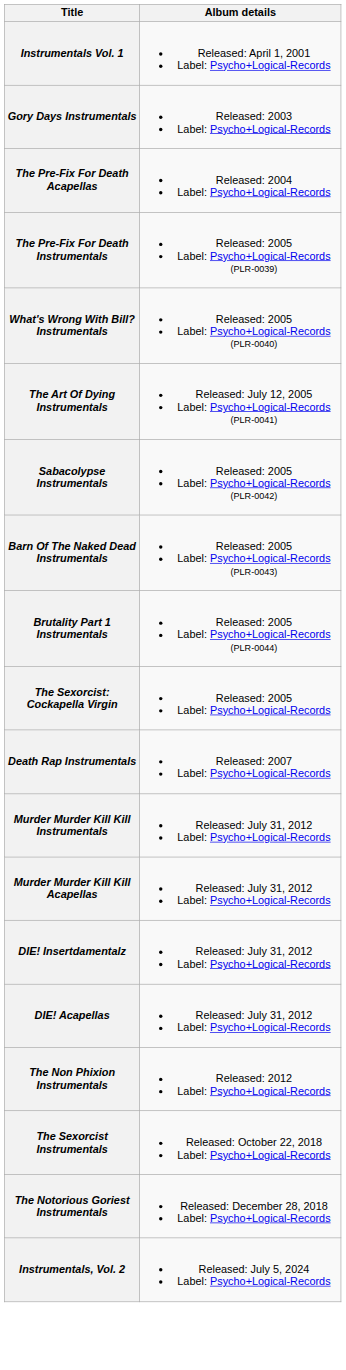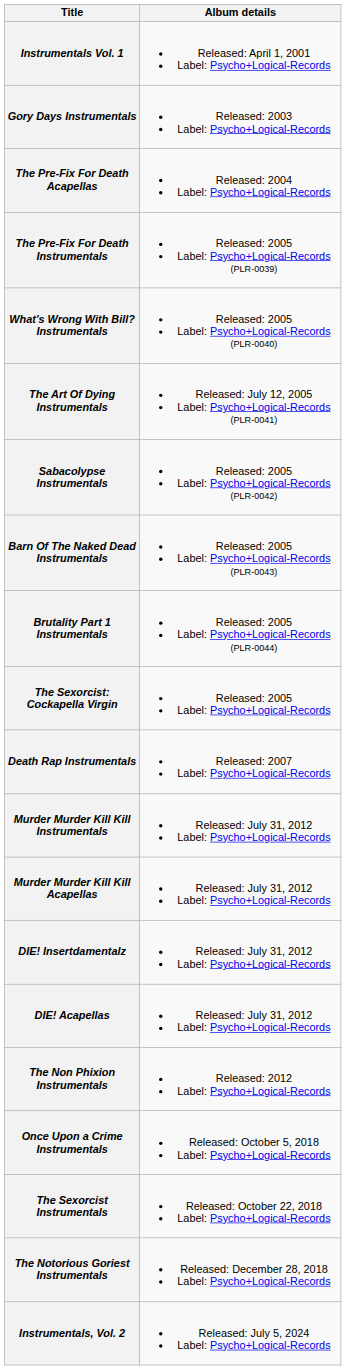+ row: Once Upon a Crime Instrumentals | Released: October 5, 2018 Label: Psycho+Logical-Records
